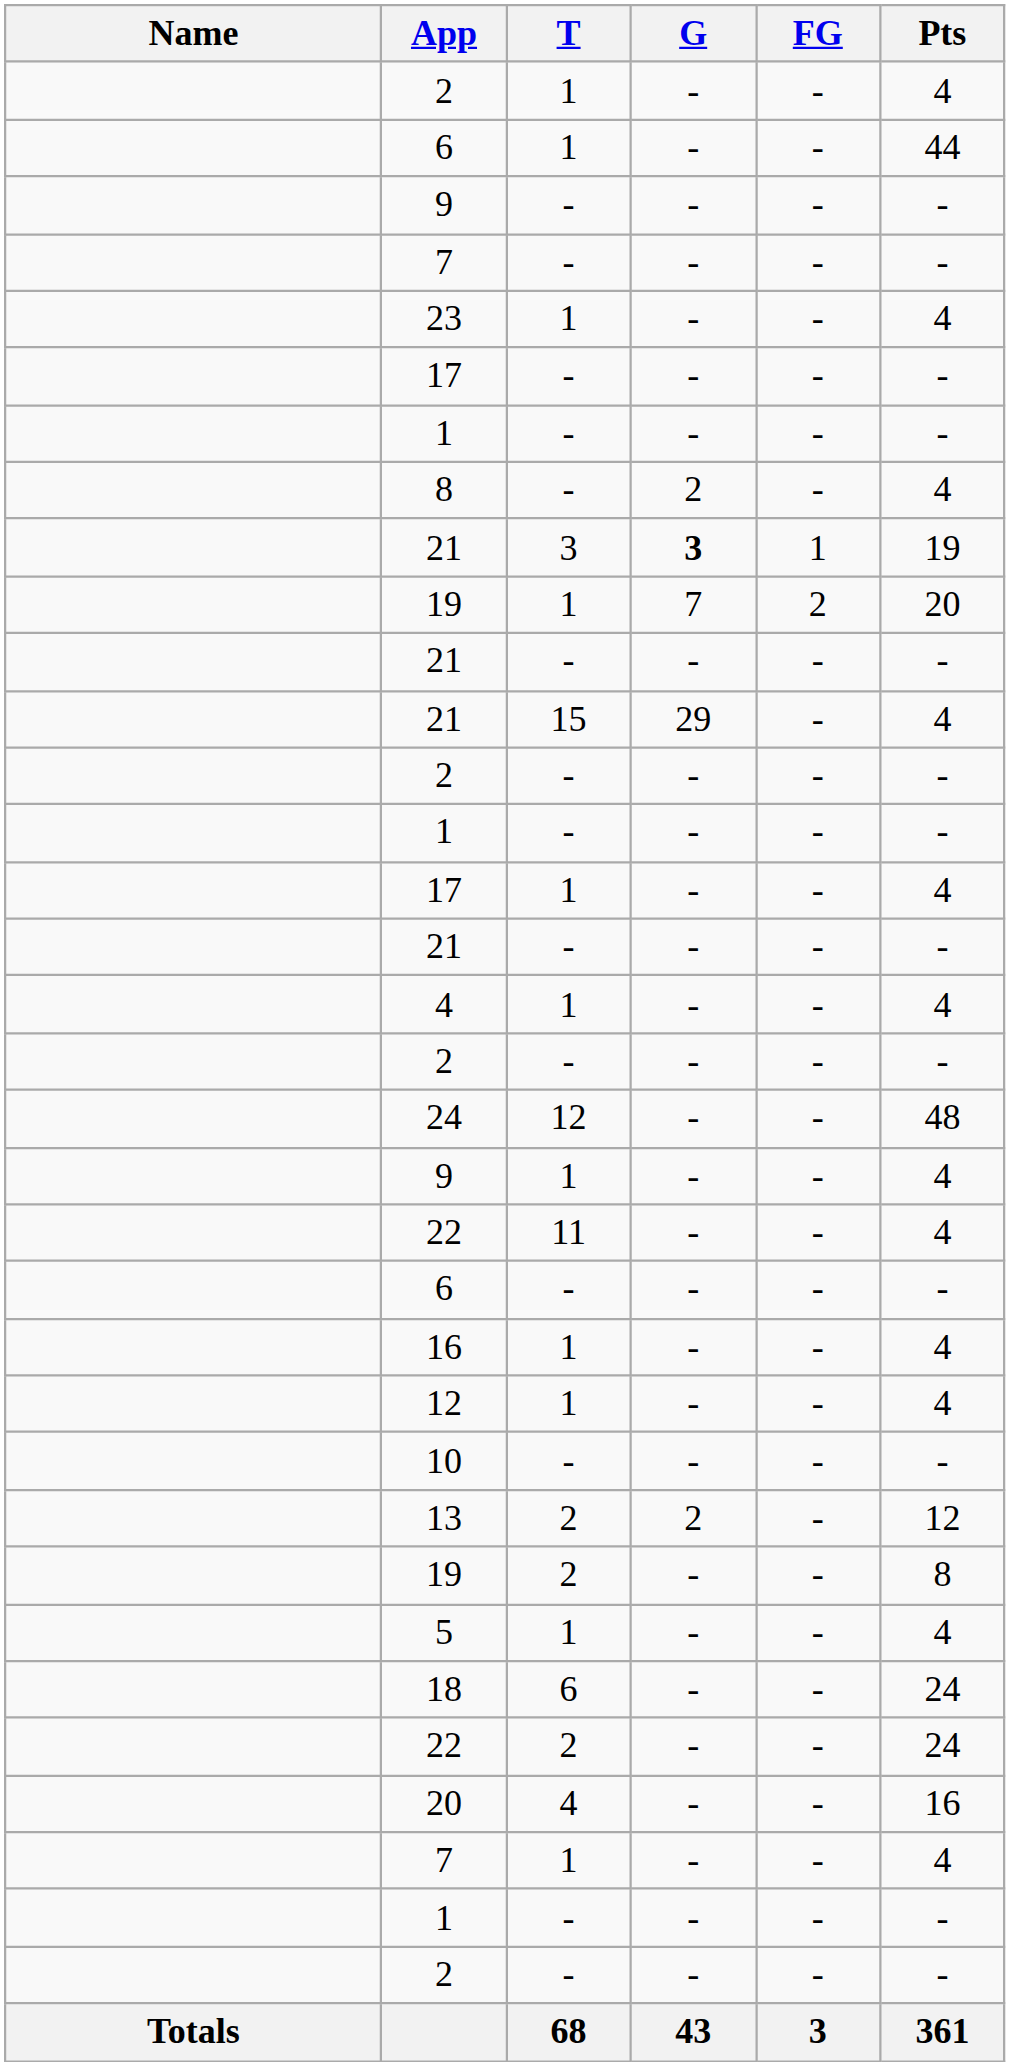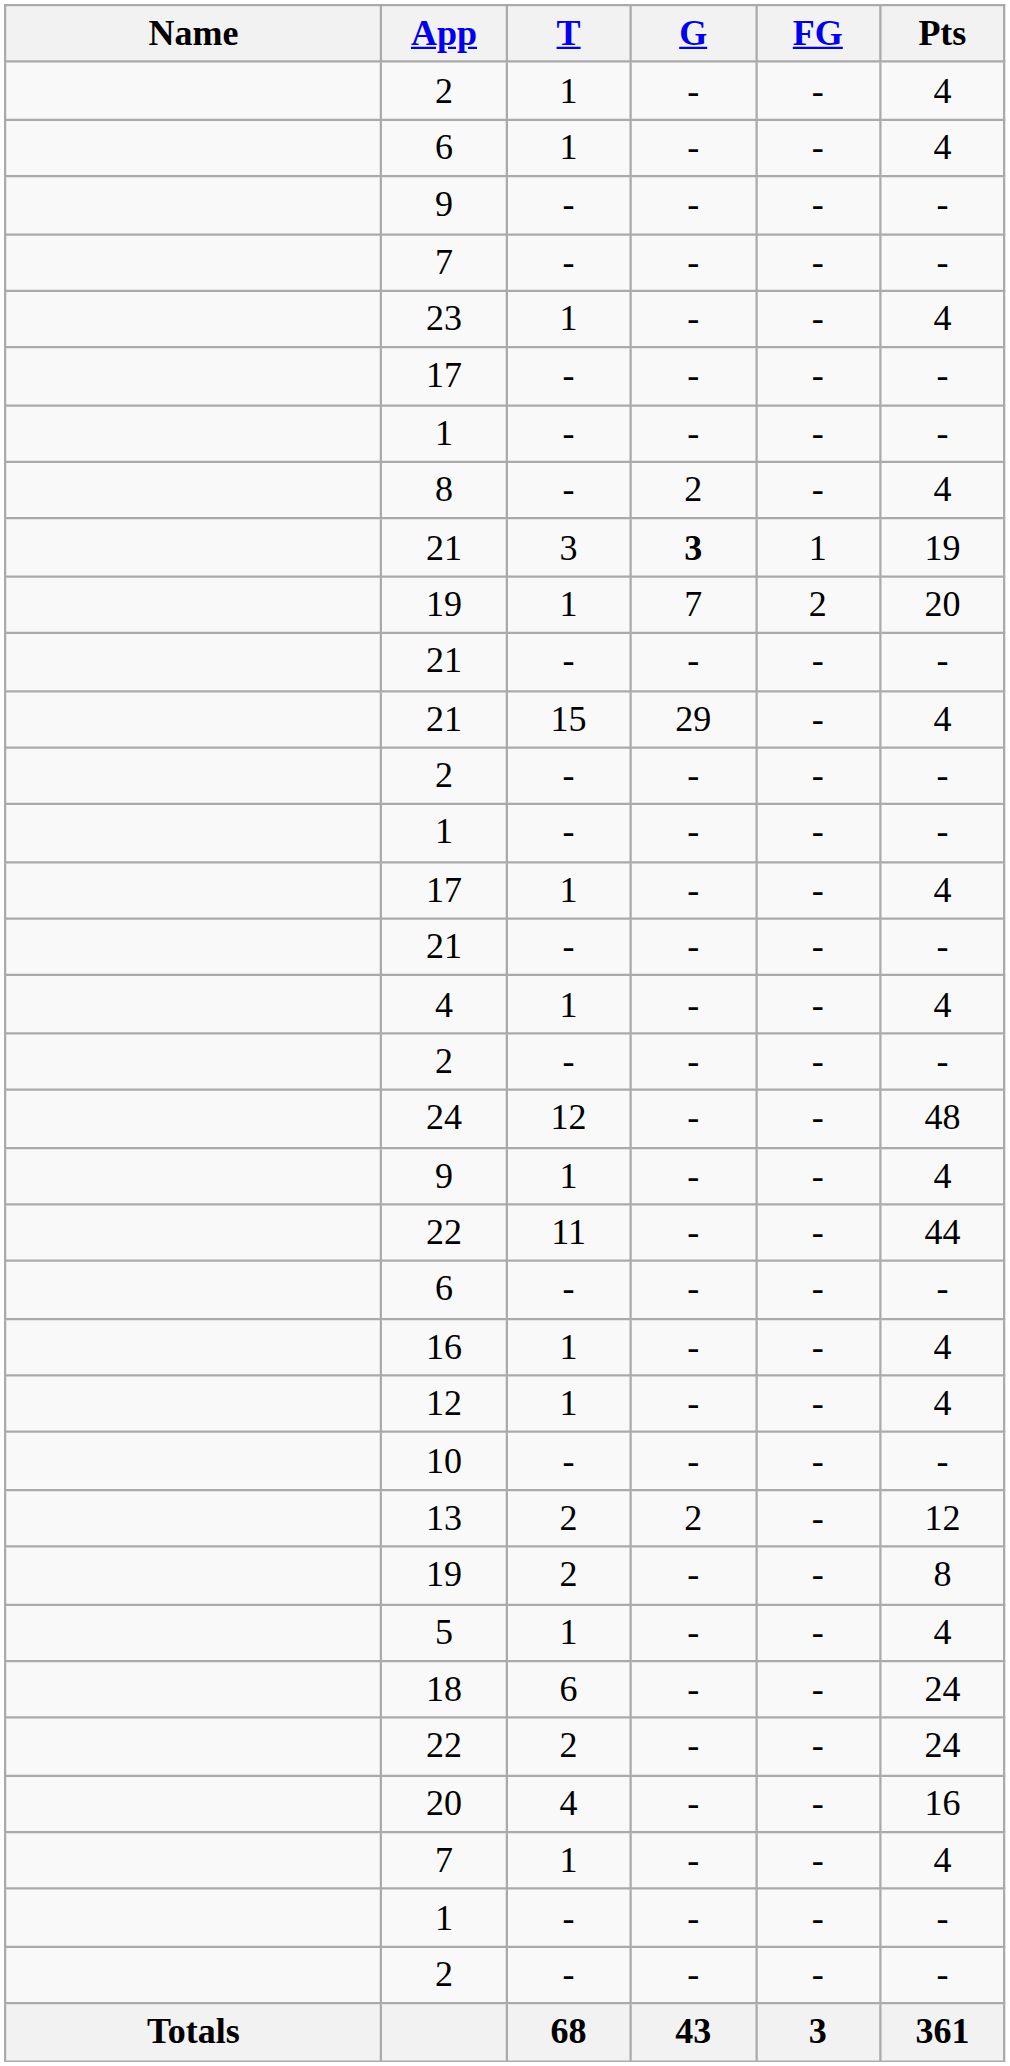6 / 1 | Pts: 44 -> 4
22 / 11 | Pts: 4 -> 44
